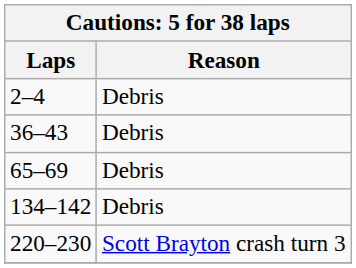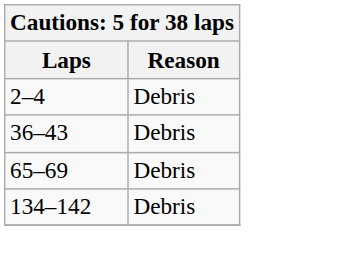- row: 220–230 | Scott Brayton crash turn 3
